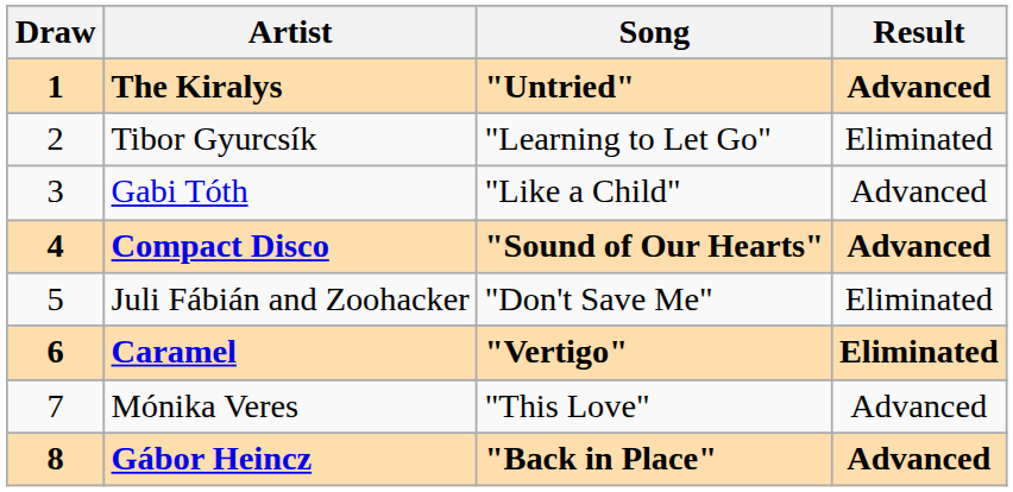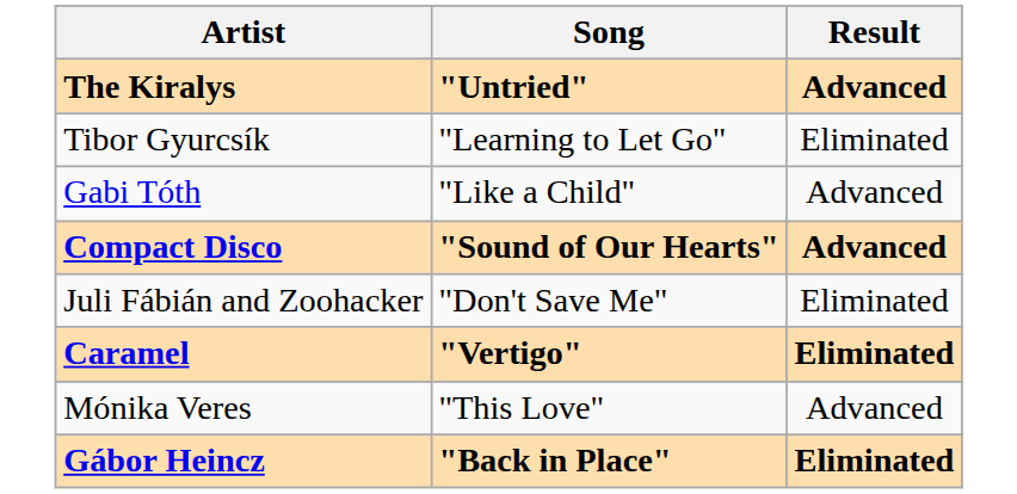- column: Draw | 1 | 2 | 3 | 4 | 5 | 6 | 7 | 8
Gábor Heincz | Result: Advanced -> Eliminated
